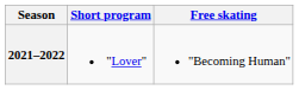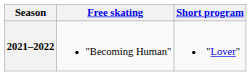columns swapped: Short program <-> Free skating
